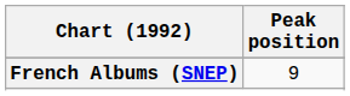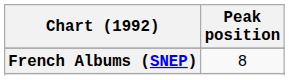French Albums (SNEP) | Peak position: 9 -> 8
